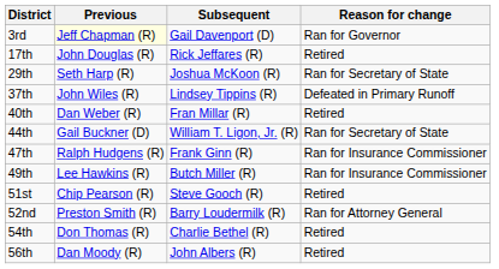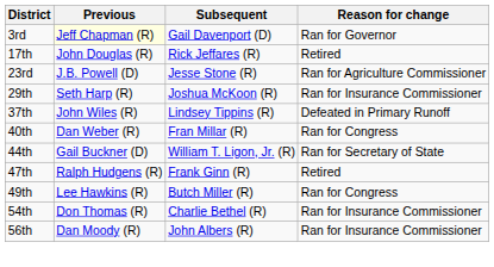+ row: 23rd | J.B. Powell (D) | Jesse Stone (R) | Ran for Agriculture Commissioner
29th | Reason for change: Ran for Secretary of State -> Ran for Insurance Commissioner
40th | Reason for change: Retired -> Ran for Congress
47th | Reason for change: Ran for Insurance Commissioner -> Retired
49th | Reason for change: Ran for Insurance Commissioner -> Ran for Congress
- row: 51st | Chip Pearson (R) | Steve Gooch (R) | Retired
- row: 52nd | Preston Smith (R) | Barry Loudermilk (R) | Ran for Attorney General
54th | Reason for change: Retired -> Ran for Insurance Commissioner
56th | Reason for change: Retired -> Ran for Insurance Commissioner
